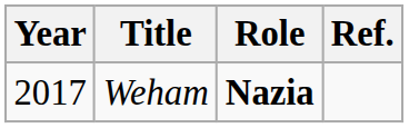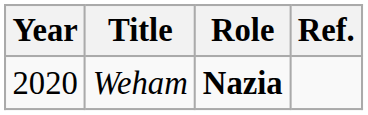Weham | Year: 2017 -> 2020
